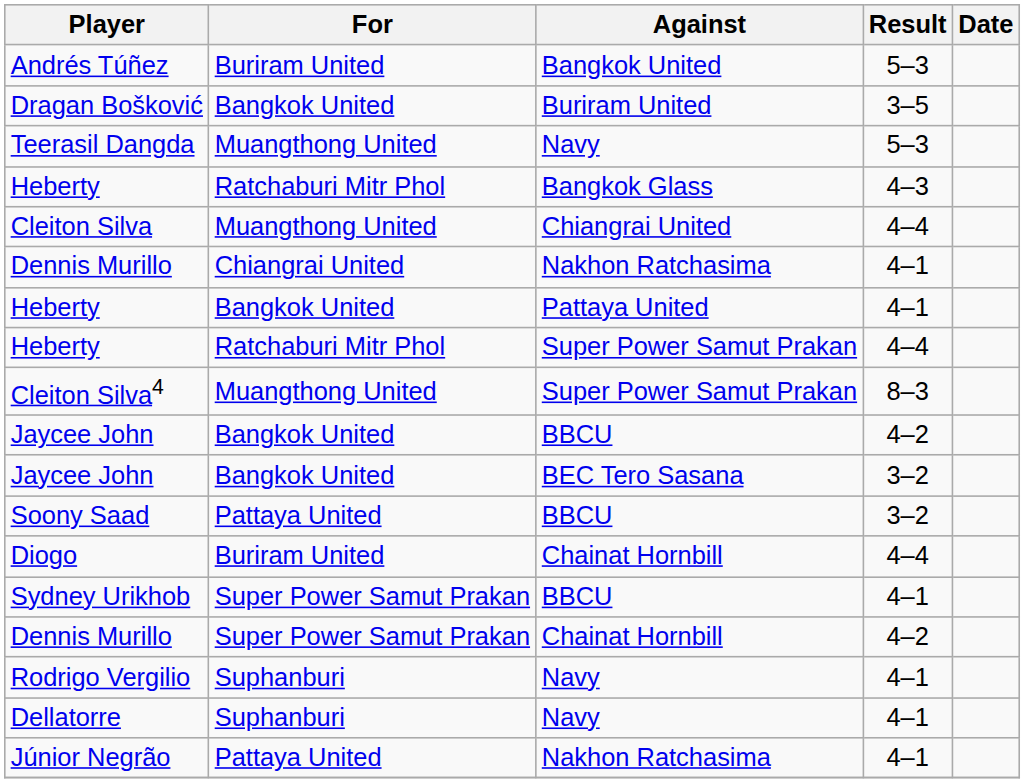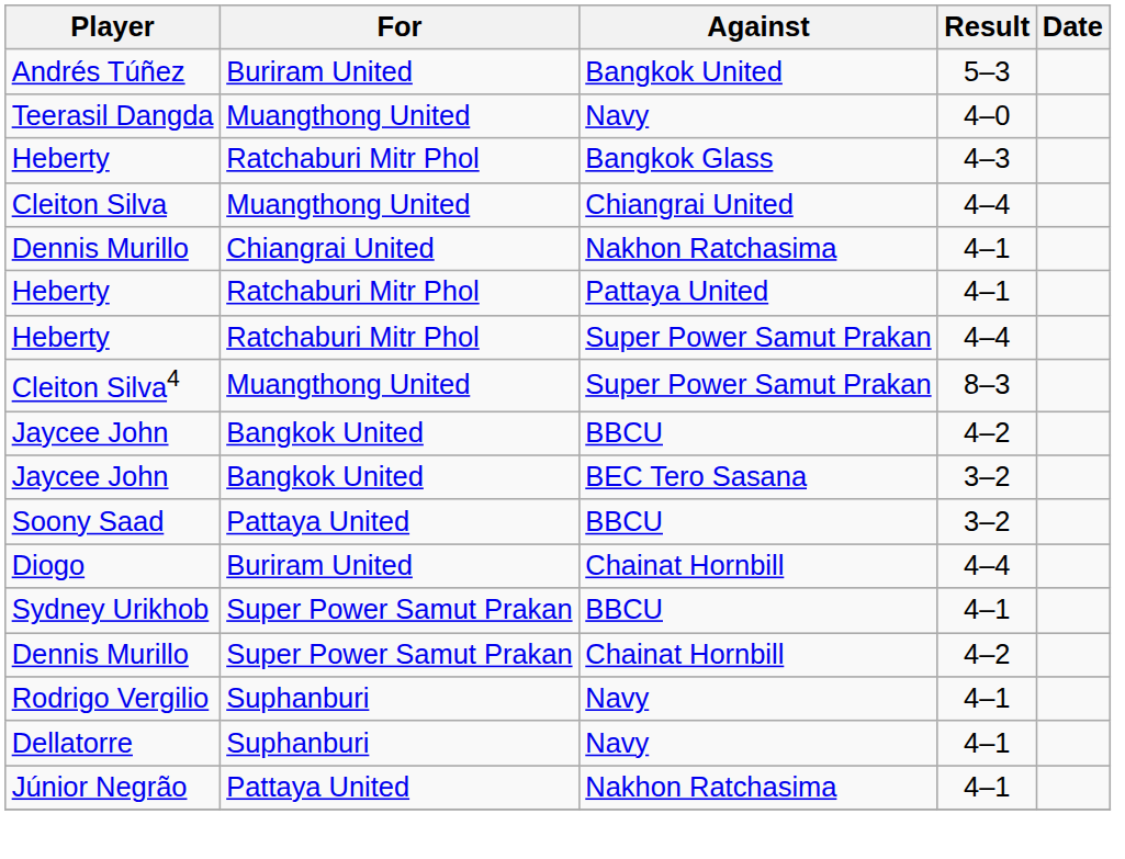- row: Dragan Bošković | Bangkok United | Buriram United | 3–5
Teerasil Dangda | Result: 5–3 -> 4–0
Heberty / Pattaya United | For: Bangkok United -> Ratchaburi Mitr Phol
